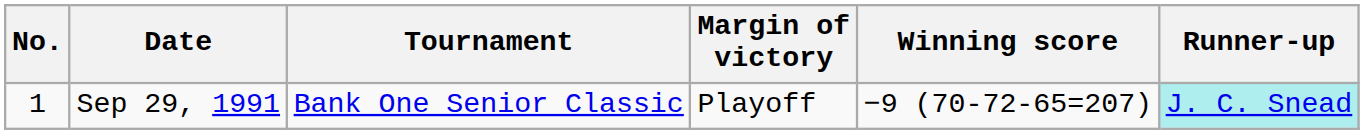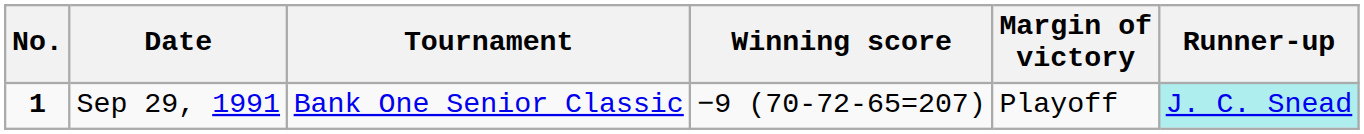columns swapped: Winning score <-> Margin of victory
Sep 29, 1991 | No.: normal -> bold
